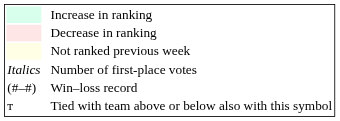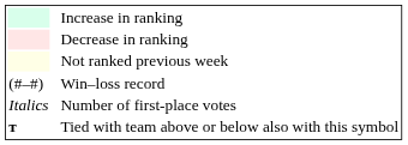rows swapped: Number of first-place votes <-> Win–loss record
Tied with team above or below also with this symbol | column 1: normal -> bold
